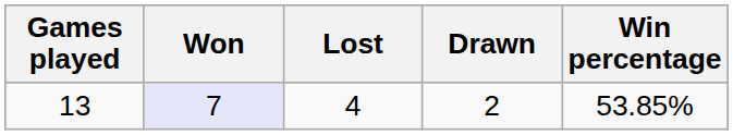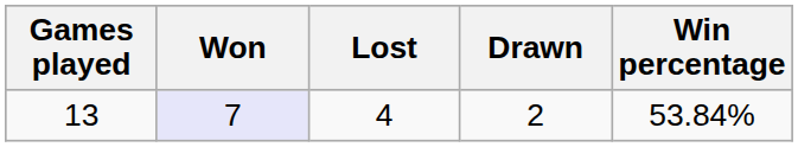13 | Win percentage: 53.85% -> 53.84%
